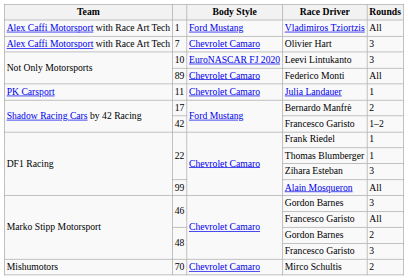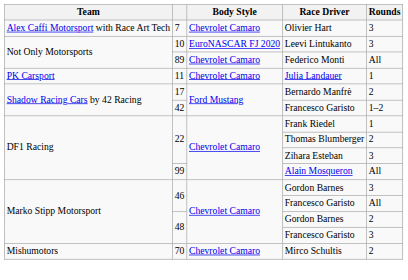- row: Alex Caffi Motorsport with Race Art Tech | 1 | Ford Mustang | Vladimiros Tziortzis | All
Thomas Blumberger | Rounds: 1 -> 2
